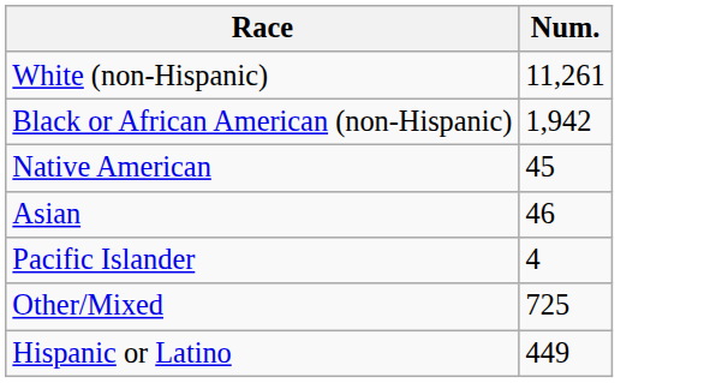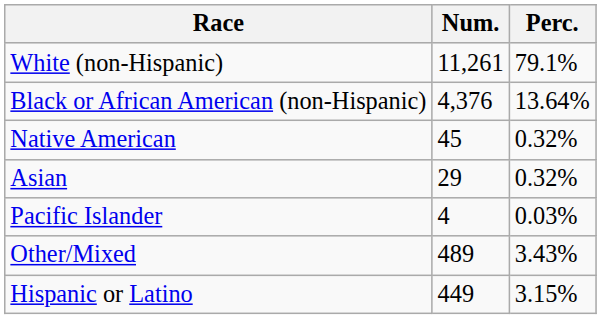+ column: Perc. | 79.1% | 13.64% | 0.32% | 0.32% | 0.03% | 3.43% | 3.15%
Black or African American (non-Hispanic) | Num.: 1,942 -> 4,376
Asian | Num.: 46 -> 29
Other/Mixed | Num.: 725 -> 489
